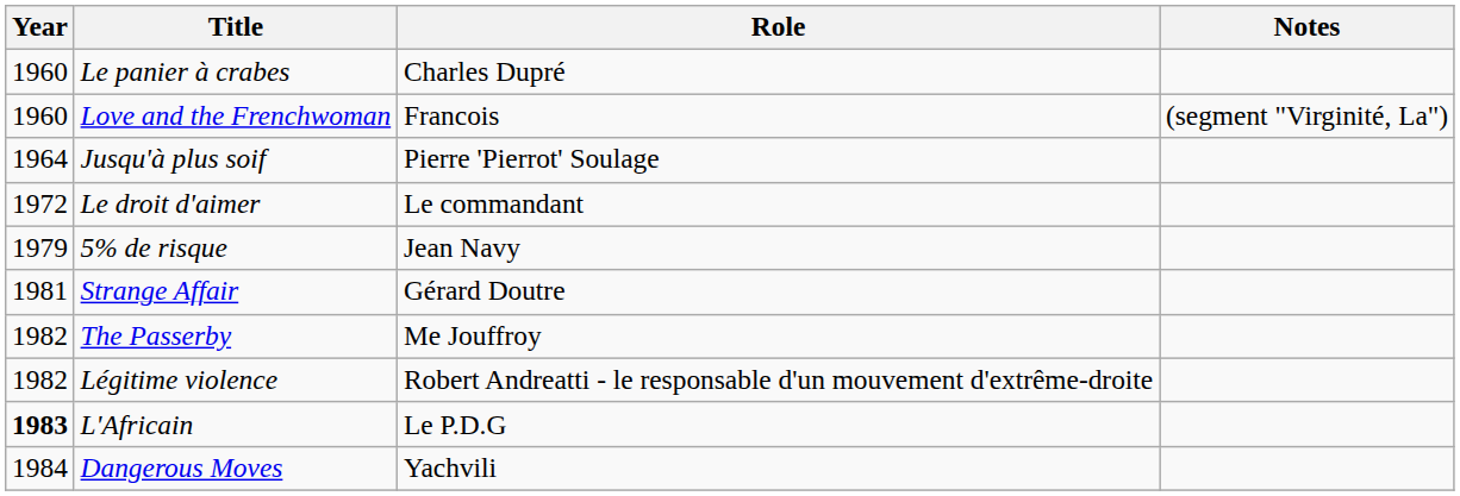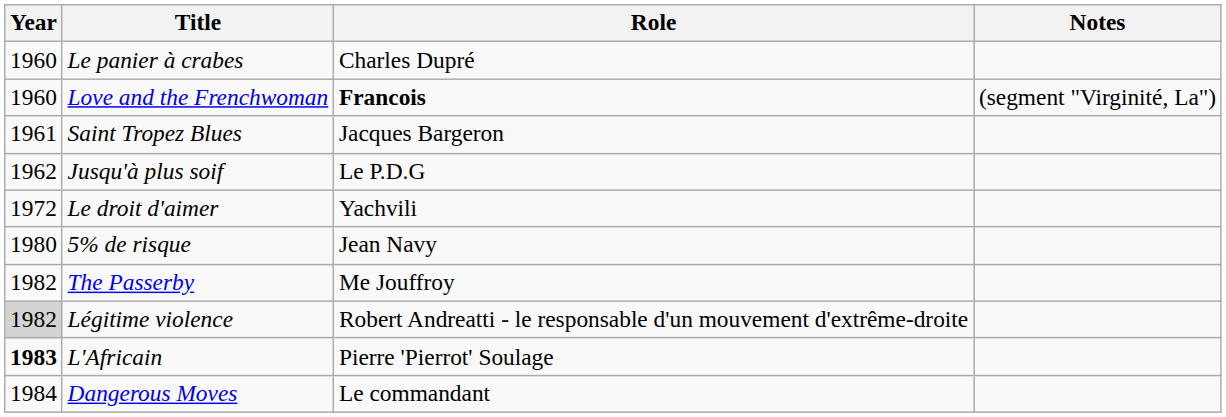Love and the Frenchwoman | Role: normal -> bold
+ row: 1961 | Saint Tropez Blues | Jacques Bargeron
Jusqu'à plus soif | Year: 1964 -> 1962
Jusqu'à plus soif | Role: Pierre 'Pierrot' Soulage -> Le P.D.G
Le droit d'aimer | Role: Le commandant -> Yachvili
5% de risque | Year: 1979 -> 1980
- row: 1981 | Strange Affair | Gérard Doutre
Légitime violence | Year: no background -> lightgrey background
L'Africain | Role: Le P.D.G -> Pierre 'Pierrot' Soulage
Dangerous Moves | Role: Yachvili -> Le commandant
